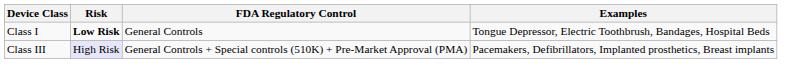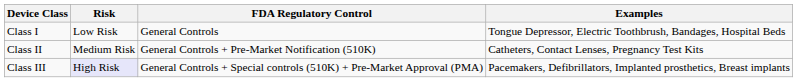Class I | Risk: bold -> normal
+ row: Class II | Medium Risk | General Controls + Pre-Market Notification (510K) | Catheters, Contact Lenses, Pregnancy Test Kits
